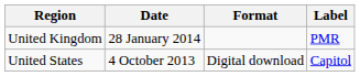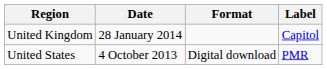United Kingdom | Label: PMR -> Capitol
United States | Label: Capitol -> PMR
